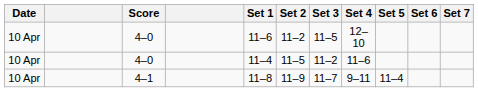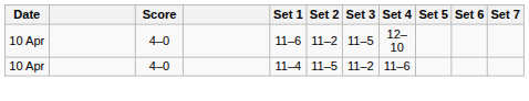- row: 10 Apr | 4–1 | 11–8 | 11–9 | 11–7 | 9–11 | 11–4
